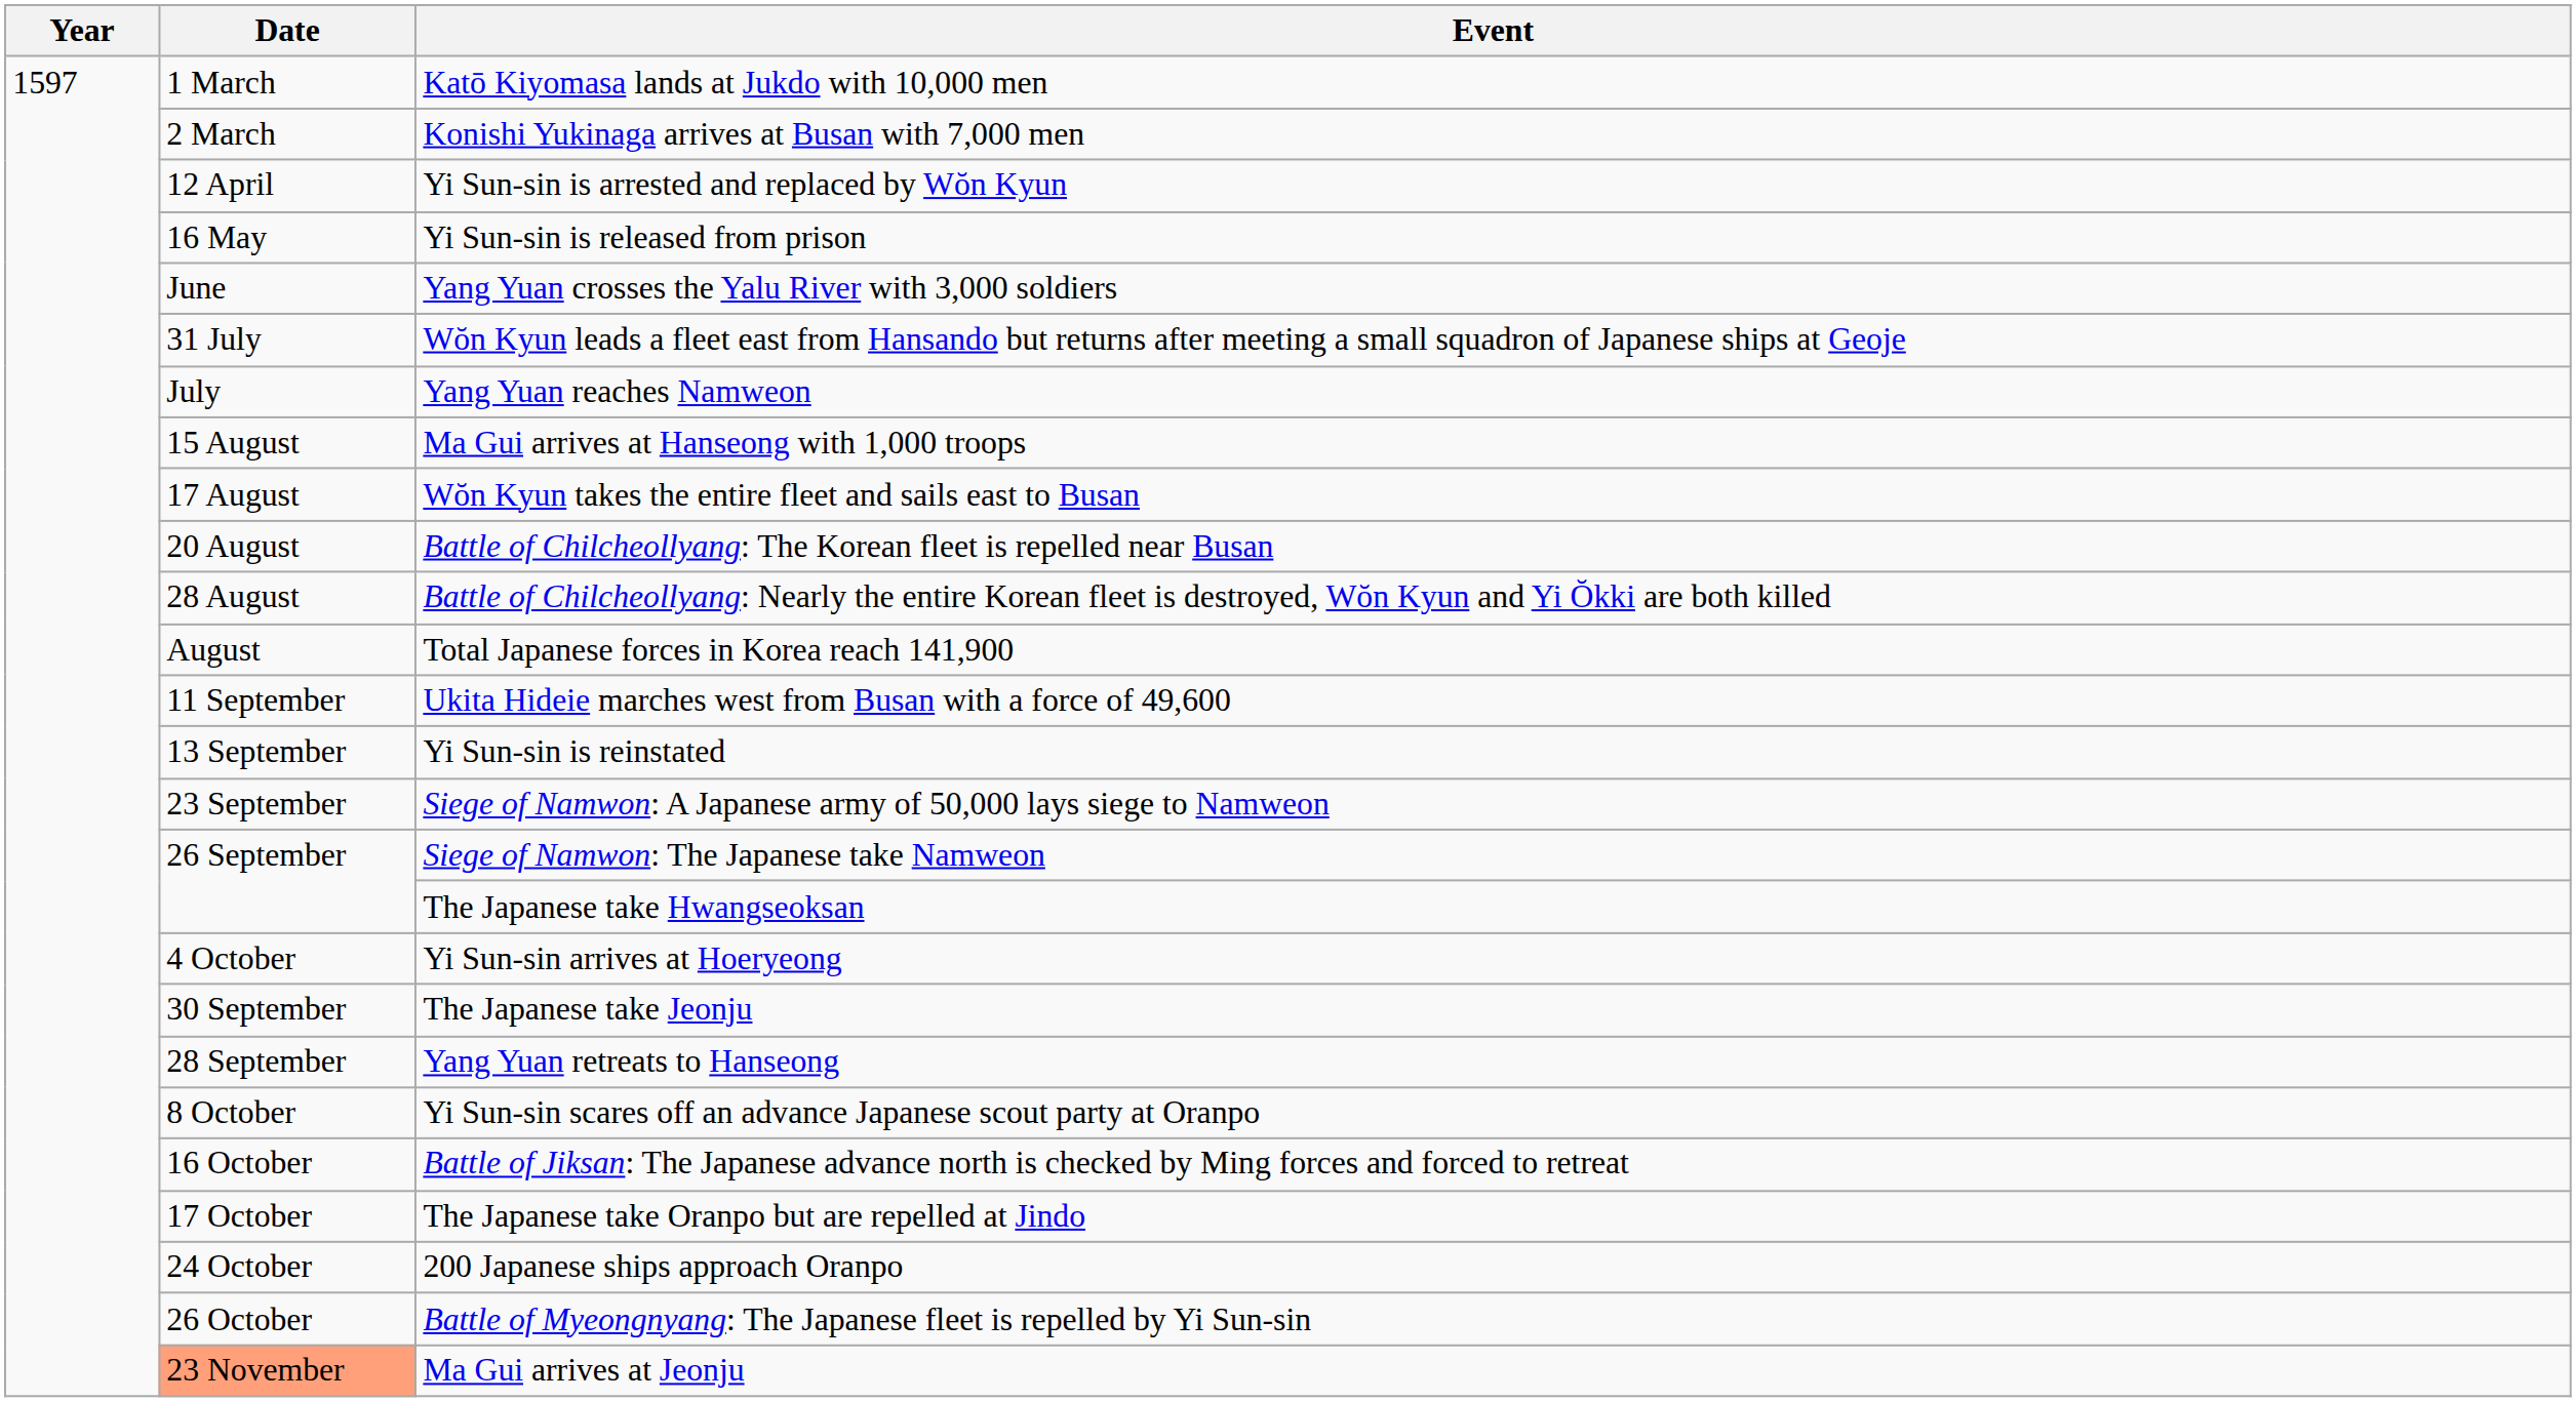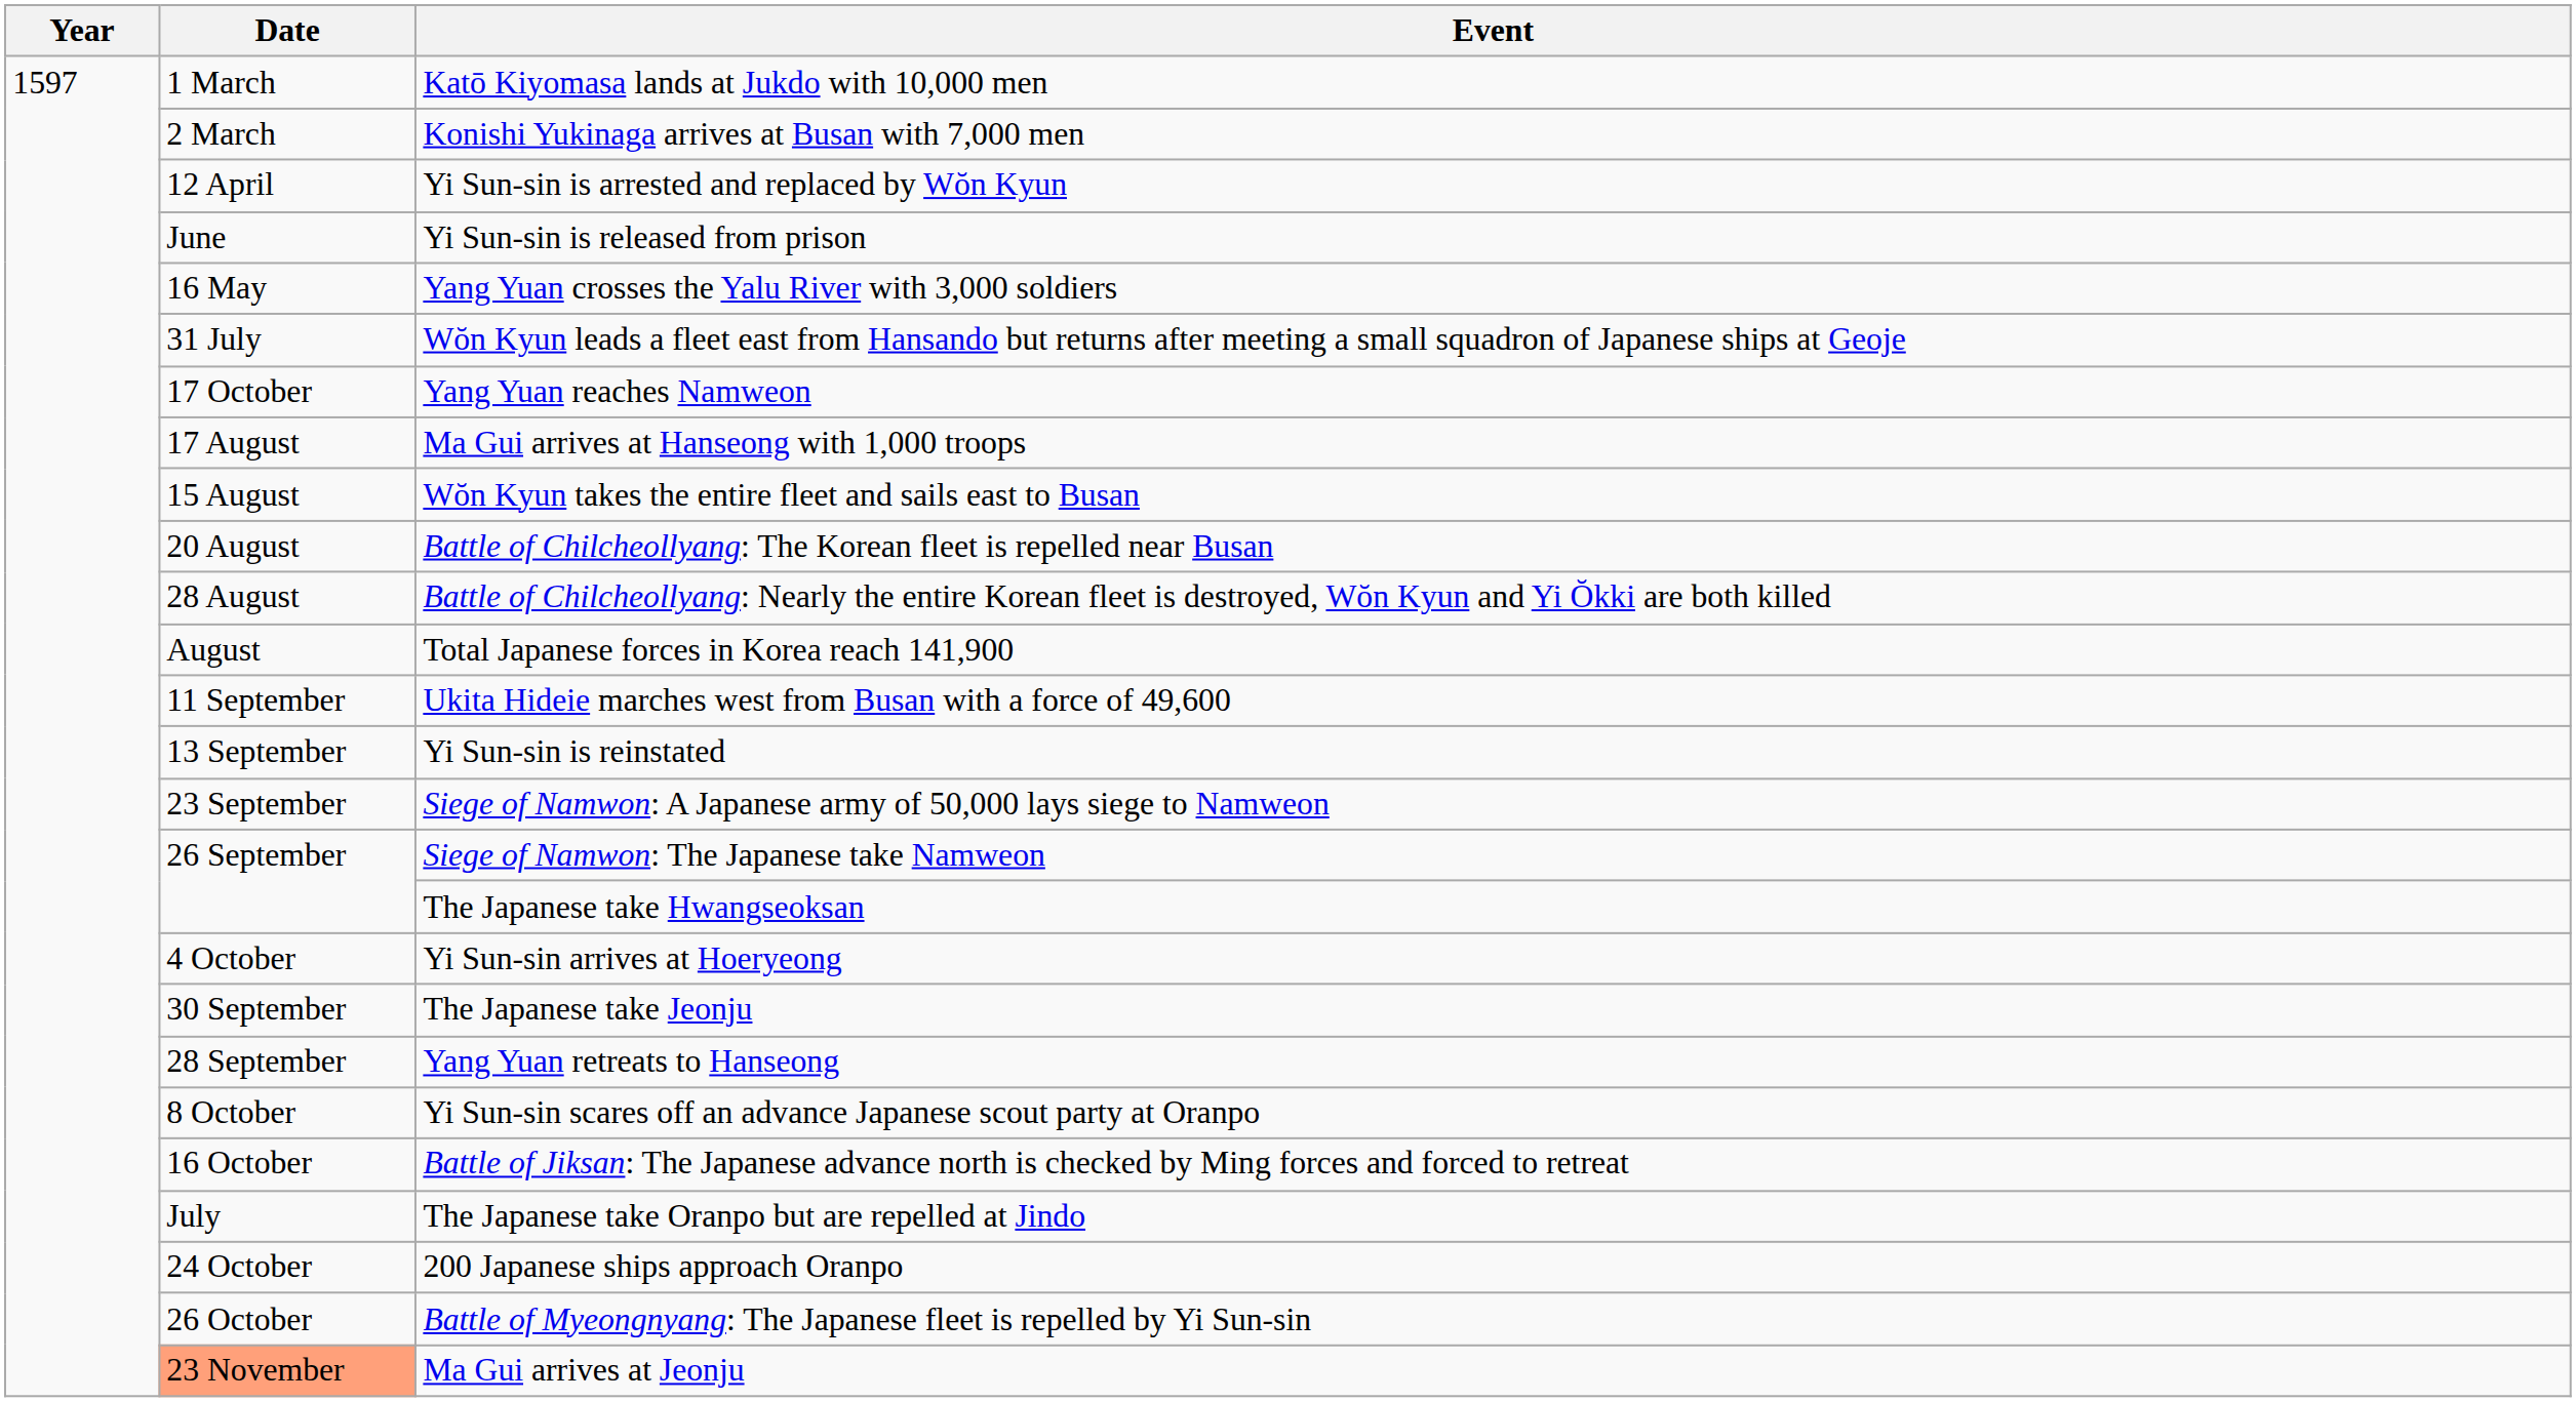Yi Sun-sin is released from prison | Date: 16 May -> June
Yang Yuan crosses the Yalu River with 3,000 soldiers | Date: June -> 16 May
Yang Yuan reaches Namweon | Date: July -> 17 October
Ma Gui arrives at Hanseong with 1,000 troops | Date: 15 August -> 17 August
Wŏn Kyun takes the entire fleet and sails east to Busan | Date: 17 August -> 15 August
The Japanese take Oranpo but are repelled at Jindo | Date: 17 October -> July
